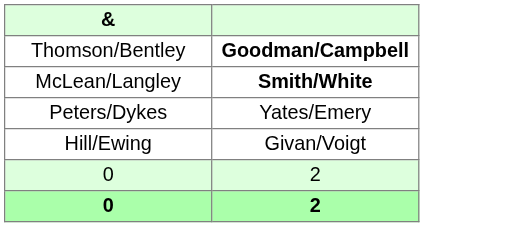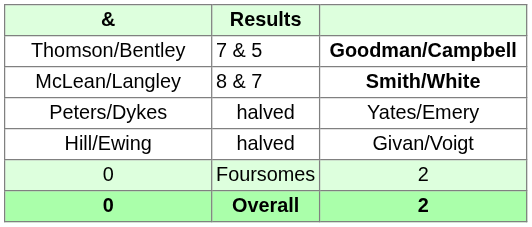+ column: Results | 7 & 5 | 8 & 7 | halved | halved | Foursomes | Overall
